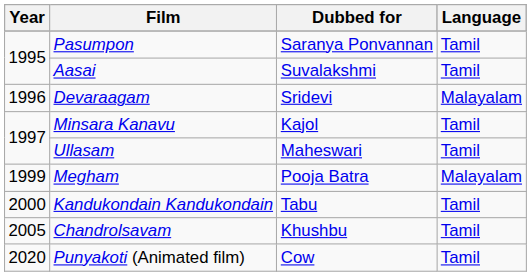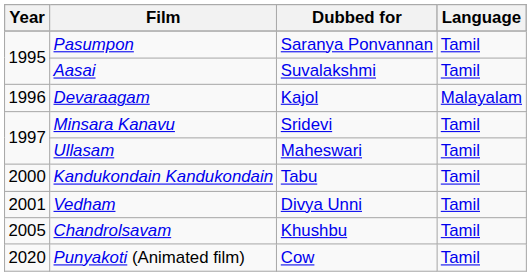Devaraagam | Dubbed for: Sridevi -> Kajol
Minsara Kanavu | Dubbed for: Kajol -> Sridevi
- row: 1999 | Megham | Pooja Batra | Malayalam
+ row: 2001 | Vedham | Divya Unni | Tamil
